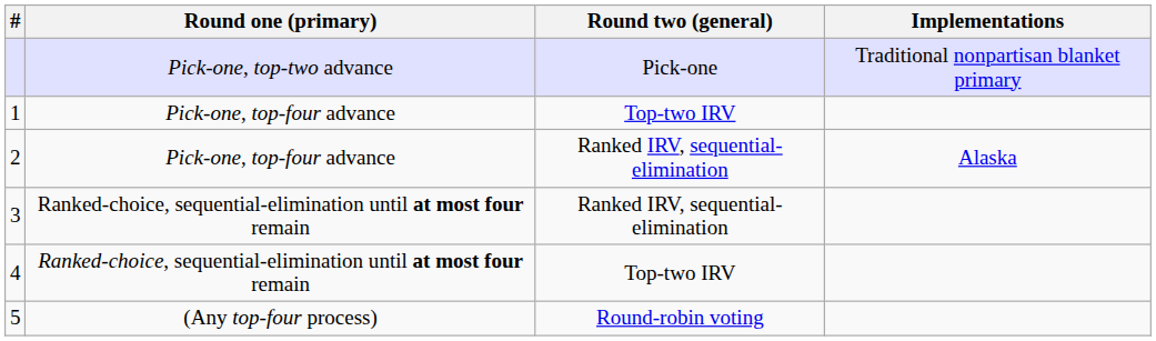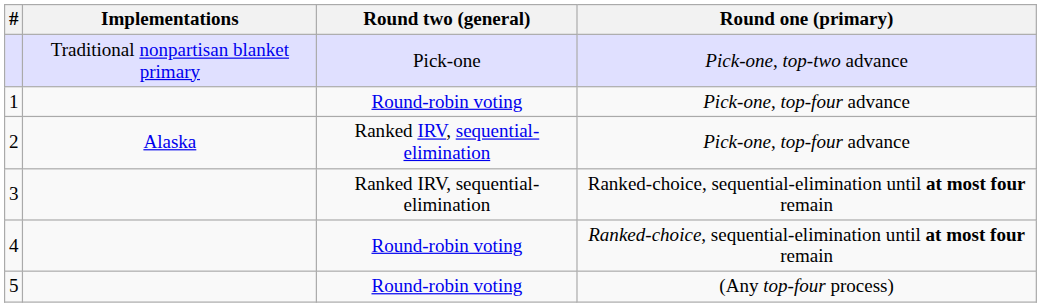columns swapped: Round one (primary) <-> Implementations
1 | Round two (general): Top-two IRV -> Round-robin voting
4 | Round two (general): Top-two IRV -> Round-robin voting
